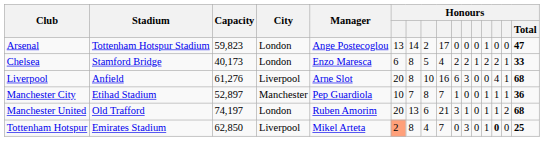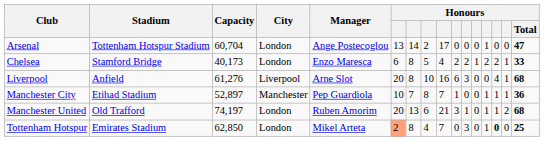Arsenal | Capacity: 59,823 -> 60,704
Tottenham Hotspur | City: Liverpool -> London
